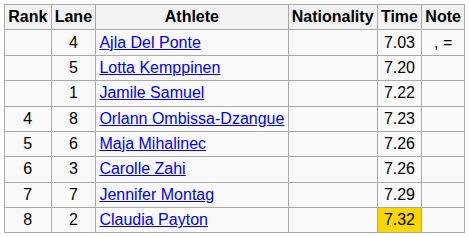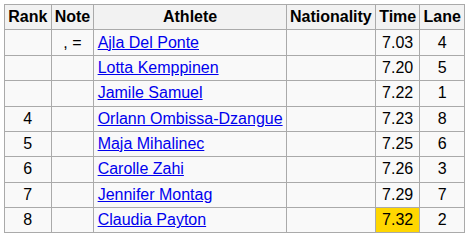columns swapped: Lane <-> Note
Maja Mihalinec | Time: 7.26 -> 7.25
